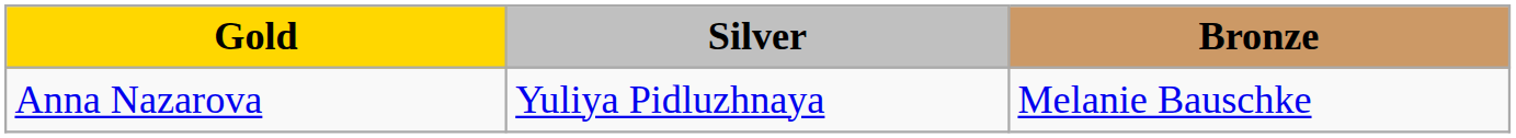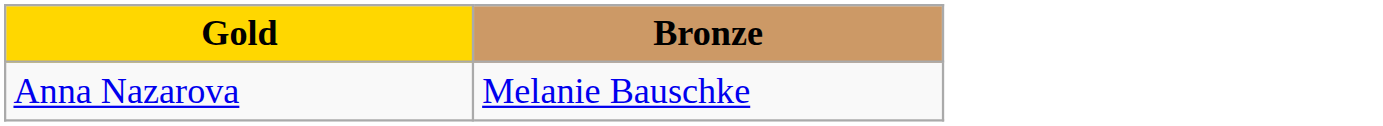- column: Silver | Yuliya Pidluzhnaya
